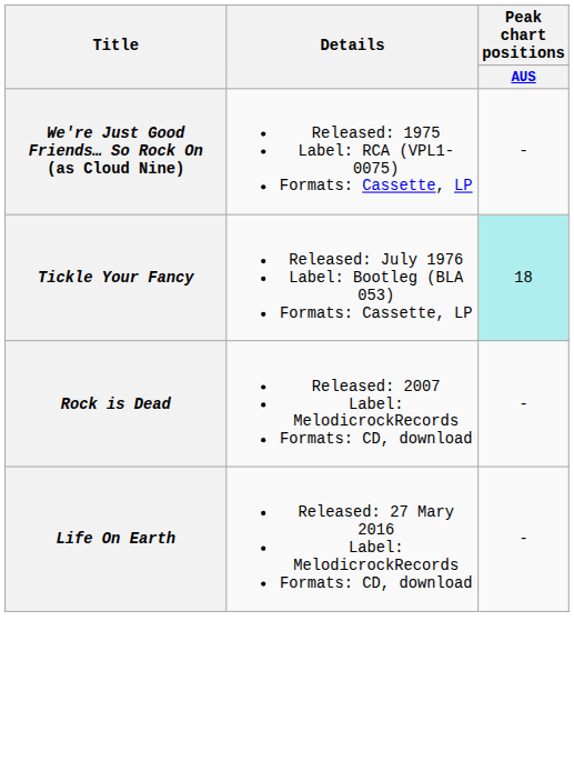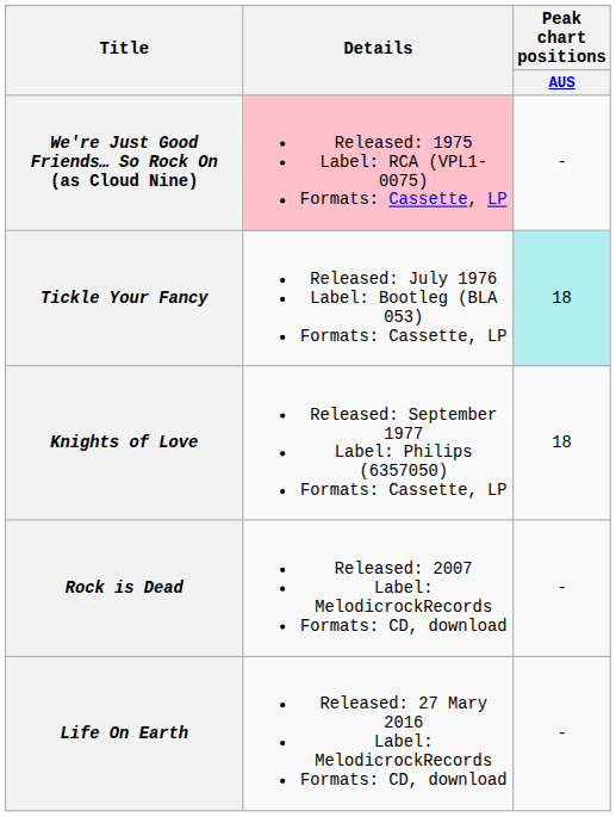We're Just Good Friends… So Rock On (as Cloud Nine) | Details: no background -> pink background
+ row: Knights of Love | Released: September 1977 Label: Philips (6357050) Formats: Cassette, LP | 18
